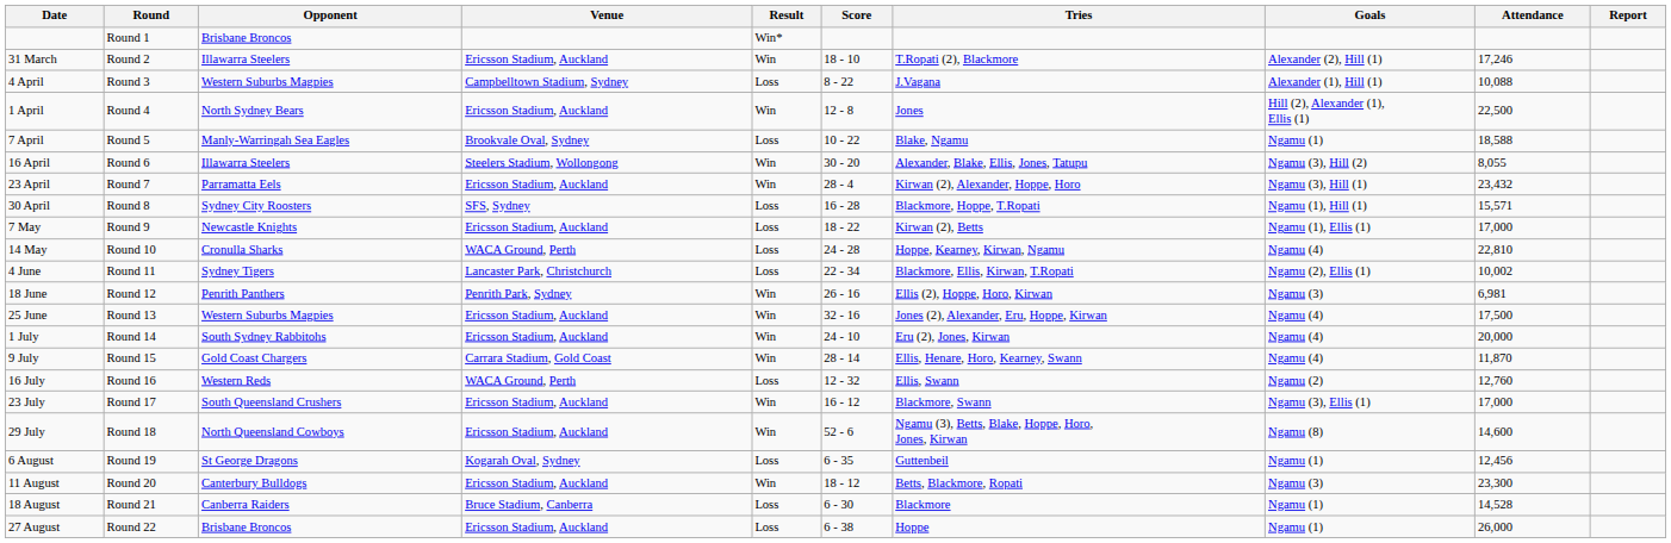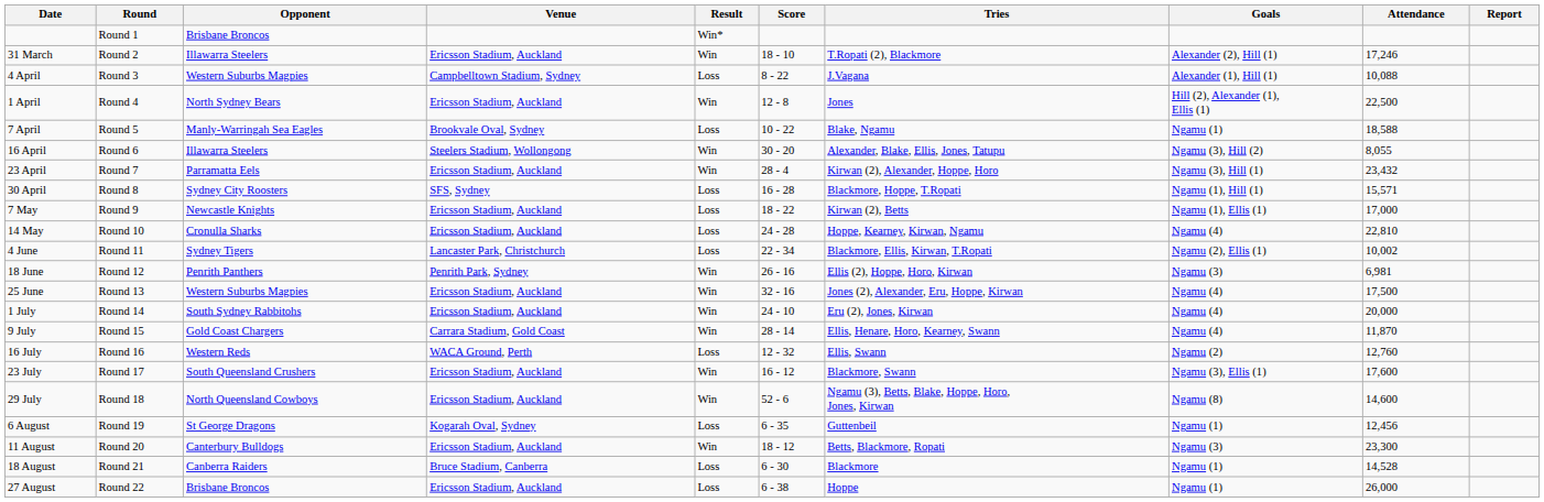14 May | Venue: WACA Ground, Perth -> Ericsson Stadium, Auckland
23 July | Attendance: 17,000 -> 17,600
